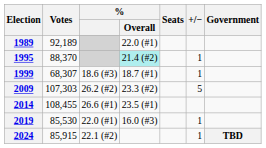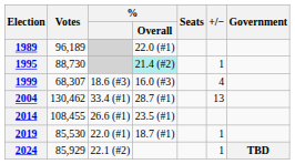1989 | Votes: 92,189 -> 96,189
1995 | Votes: 88,370 -> 88,730
1999 | % / Overall: 18.7 (#1) -> 16.0 (#3)
1999 | +/−: 1 -> 4
+ row: 2004 | 130,462 | 33.4 (#1) | 28.7 (#1) | 13
- row: 2009 | 107,303 | 26.2 (#2) | 23.3 (#2) | 5
2019 | % / Overall: 16.0 (#3) -> 18.7 (#1)
2024 | Votes: 85,915 -> 85,929
